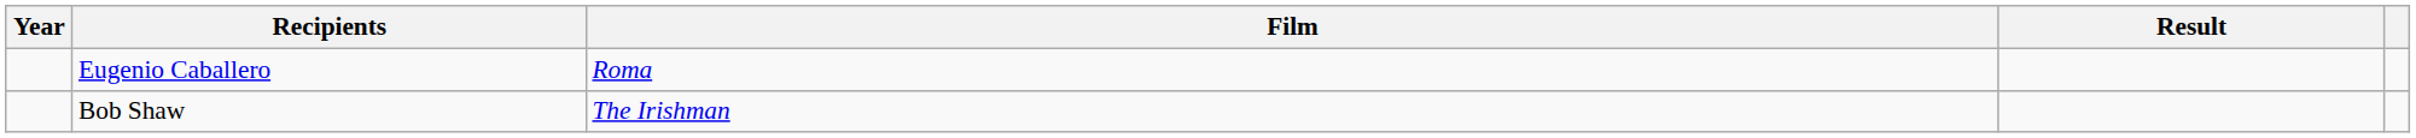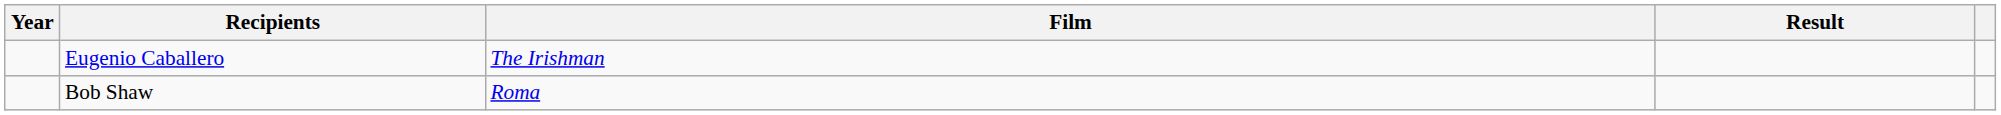Eugenio Caballero | Film: Roma -> The Irishman
Bob Shaw | Film: The Irishman -> Roma
